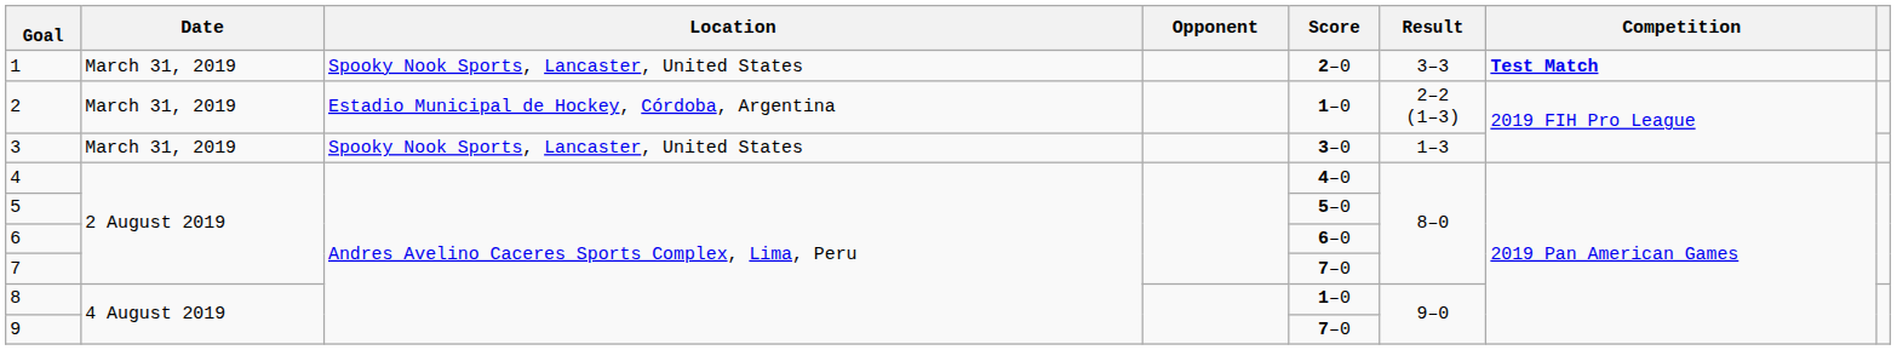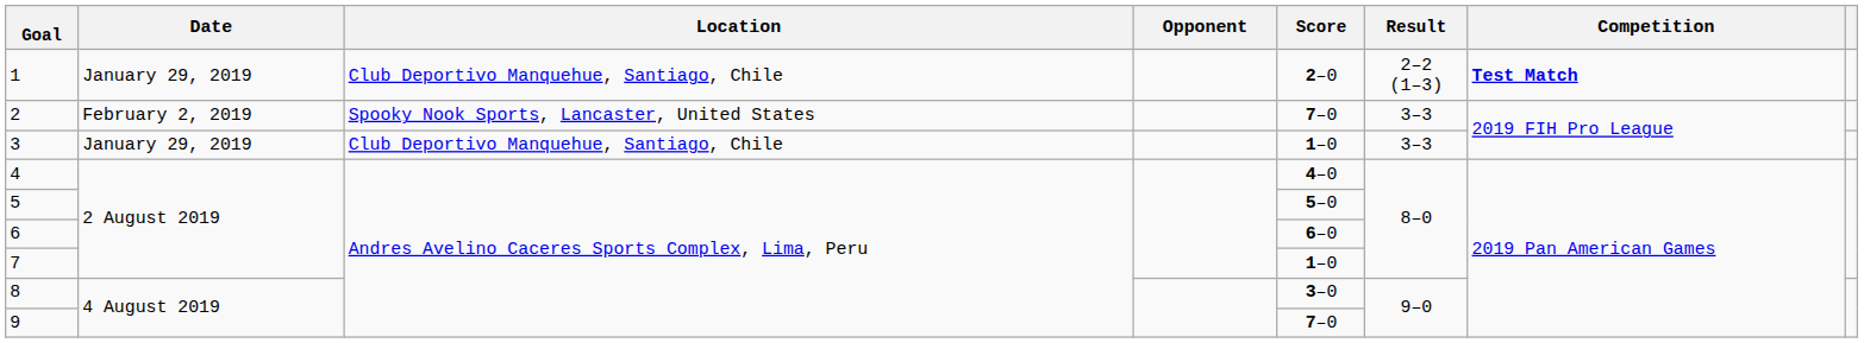1 | Date: March 31, 2019 -> January 29, 2019
1 | Location: Spooky Nook Sports, Lancaster, United States -> Club Deportivo Manquehue, Santiago, Chile
1 | Result: 3–3 -> 2–2 (1–3)
2 | Date: March 31, 2019 -> February 2, 2019
2 | Location: Estadio Municipal de Hockey, Córdoba, Argentina -> Spooky Nook Sports, Lancaster, United States
2 | Score: 1–0 -> 7–0
2 | Result: 2–2 (1–3) -> 3–3
3 | Date: March 31, 2019 -> January 29, 2019
3 | Location: Spooky Nook Sports, Lancaster, United States -> Club Deportivo Manquehue, Santiago, Chile
3 | Score: 3–0 -> 1–0
3 | Result: 1–3 -> 3–3
7 | Score: 7–0 -> 1–0
8 | Score: 1–0 -> 3–0
